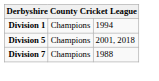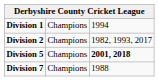+ row: Division 2 | Champions | 1982, 1993, 2017
Division 5 | column 3: normal -> bold
